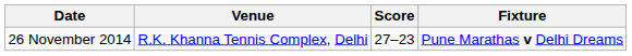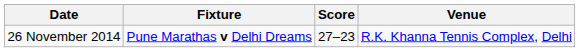columns swapped: Fixture <-> Venue
